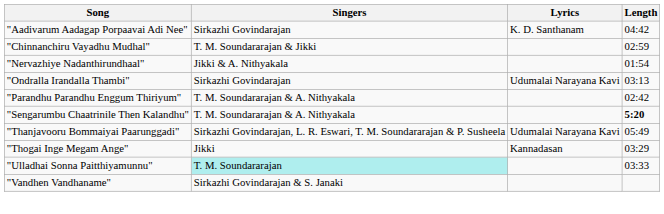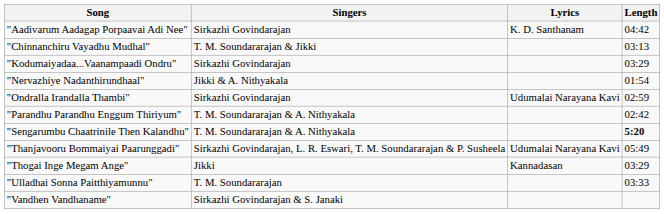"Chinnanchiru Vayadhu Mudhal" | Length: 02:59 -> 03:13
+ row: "Kodumaiyadaa...Vaanampaadi Ondru" | Sirkazhi Govindarajan | 03:29
"Ondralla Irandalla Thambi" | Length: 03:13 -> 02:59
"Ulladhai Sonna Paitthiyamunnu" | Singers: paleturquoise background -> no background
